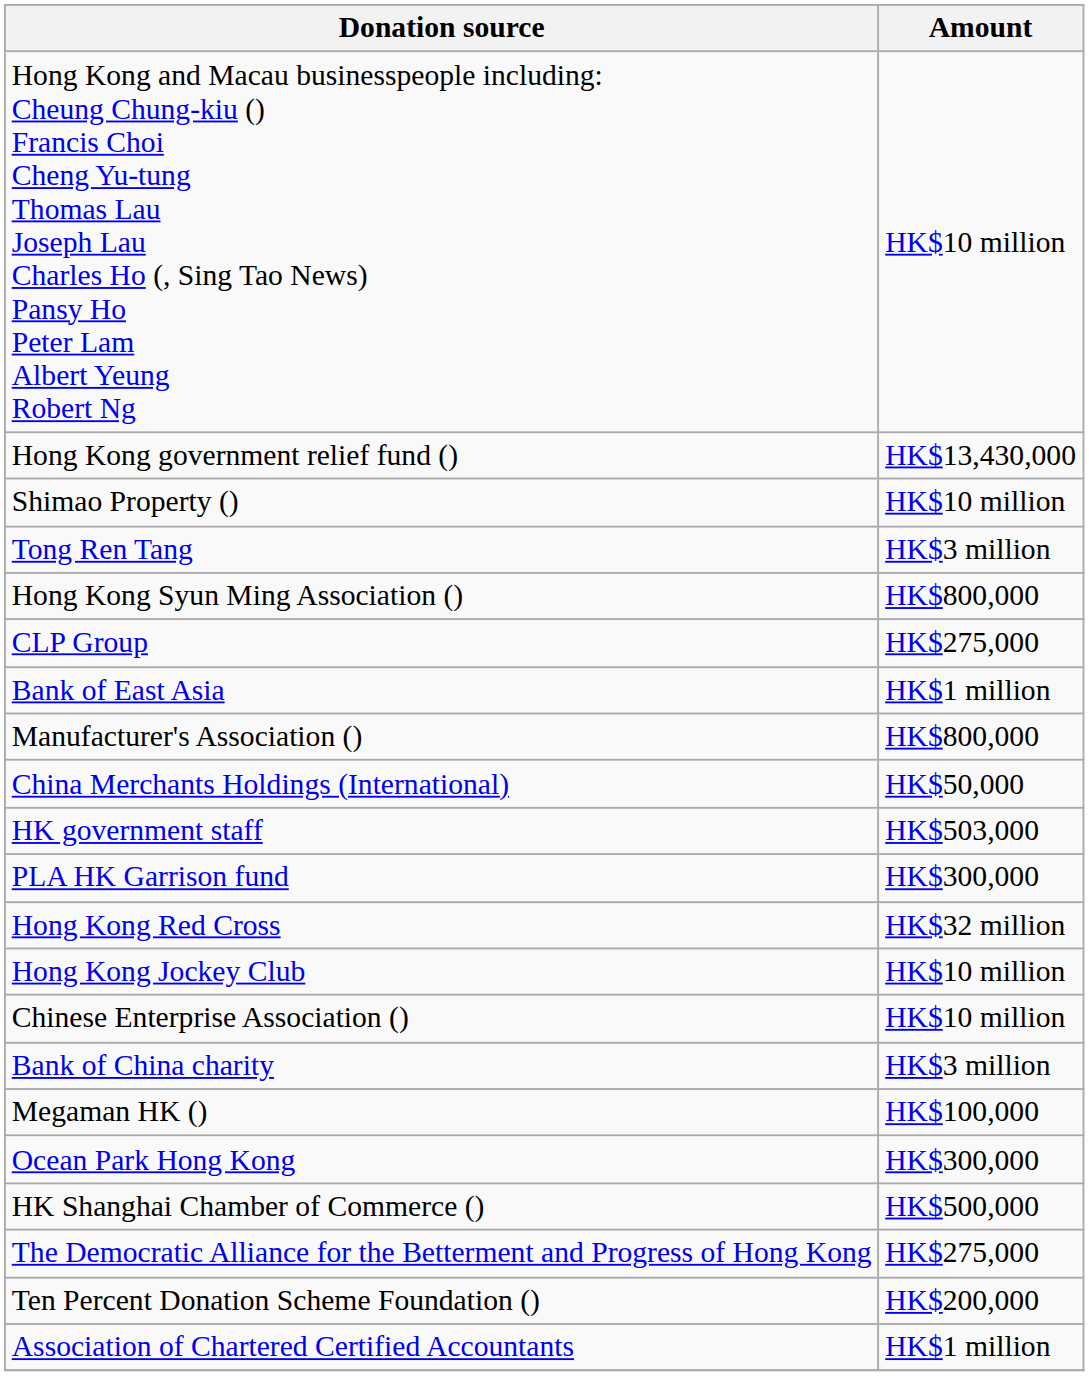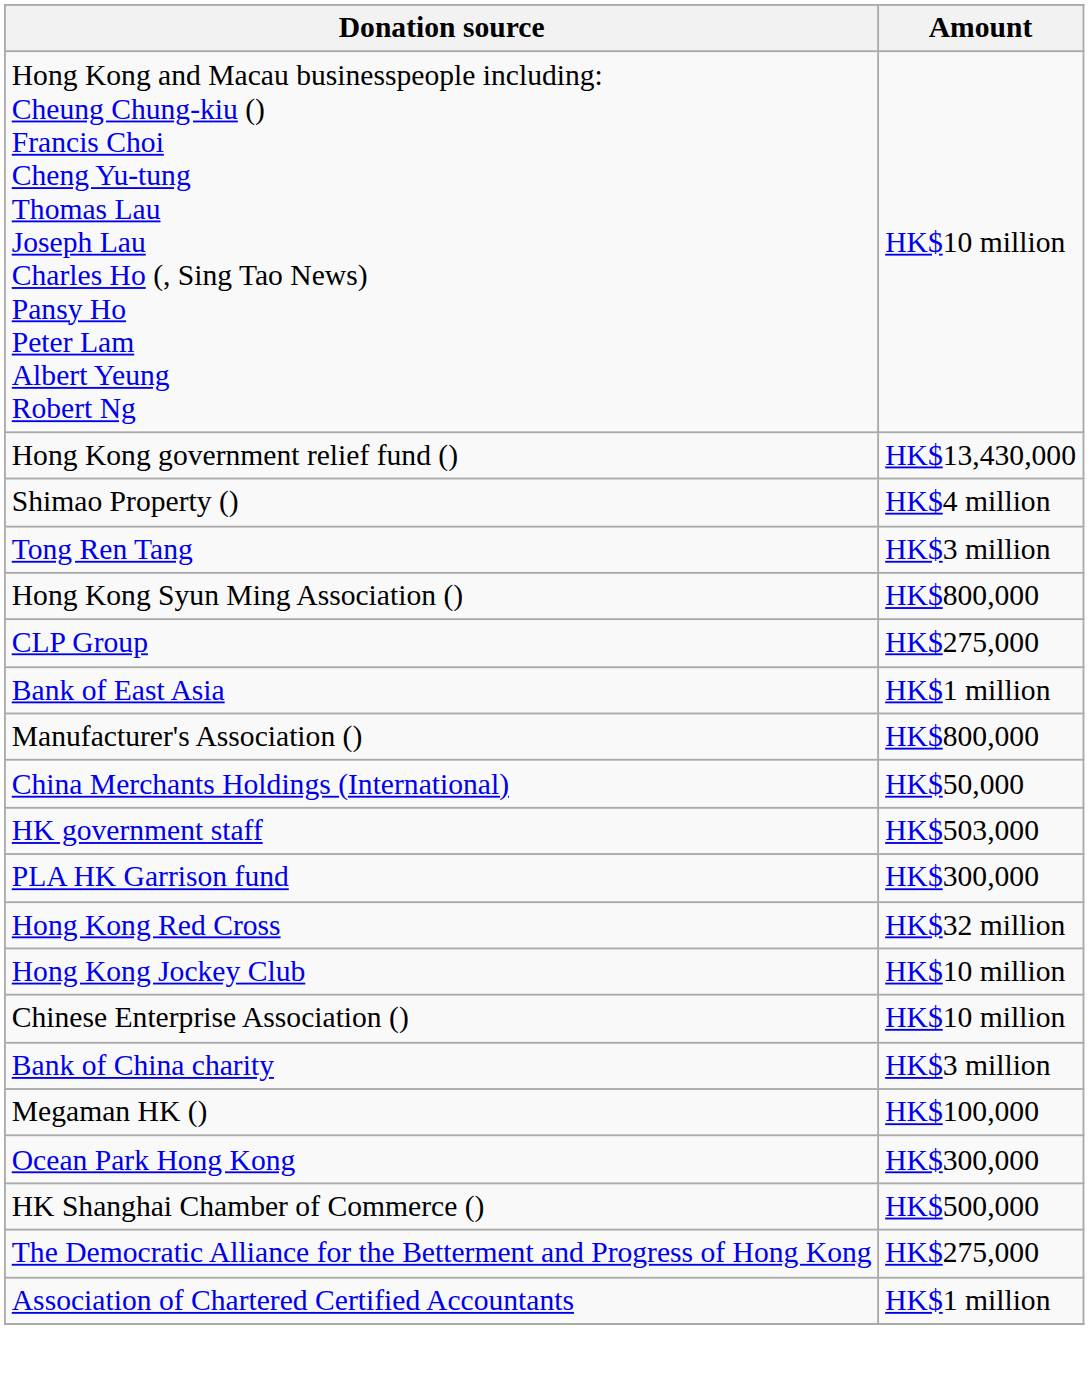Shimao Property () | Amount: HK$10 million -> HK$4 million
- row: Ten Percent Donation Scheme Foundation () | HK$200,000
